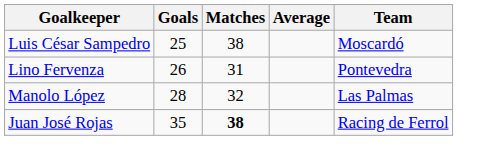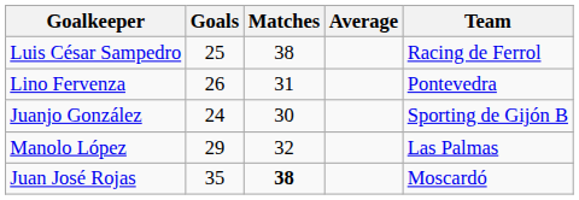Luis César Sampedro | Team: Moscardó -> Racing de Ferrol
+ row: Juanjo González | 24 | 30 | Sporting de Gijón B
Manolo López | Goals: 28 -> 29
Juan José Rojas | Team: Racing de Ferrol -> Moscardó
